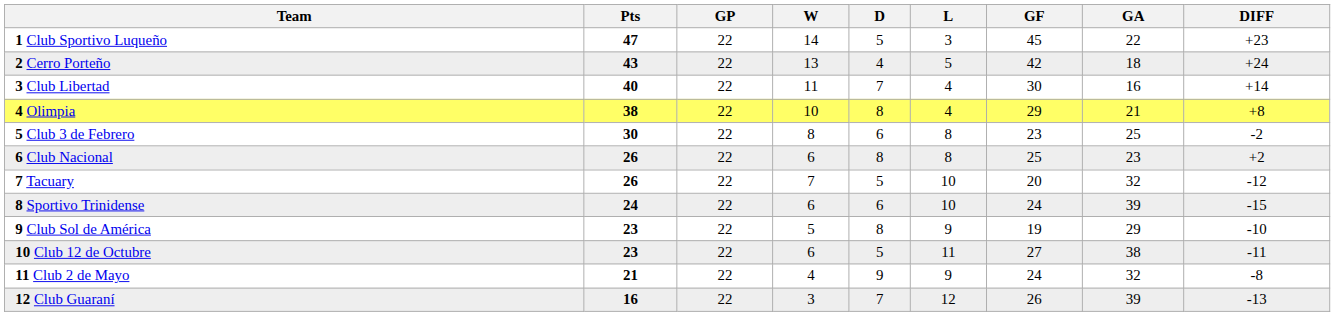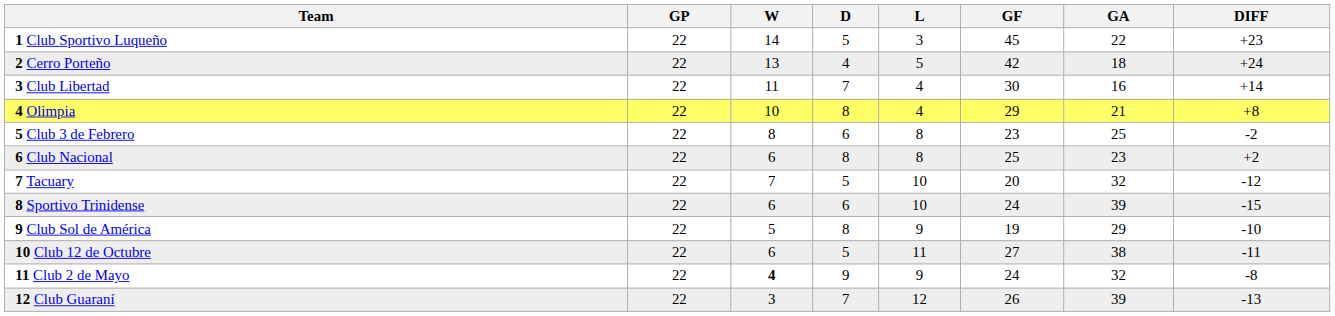- column: Pts | 47 | 43 | 40 | 38 | 30 | 26 | 26 | 24 | 23 | 23 | 21 | 16
11 Club 2 de Mayo | W: normal -> bold
